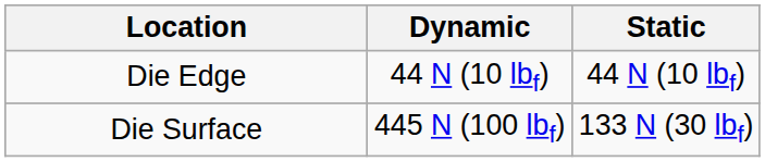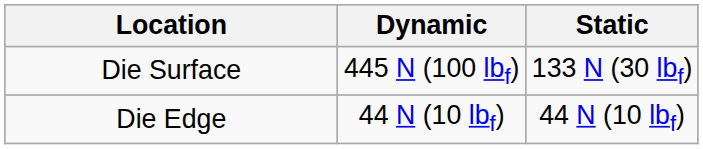rows swapped: Die Surface <-> Die Edge
